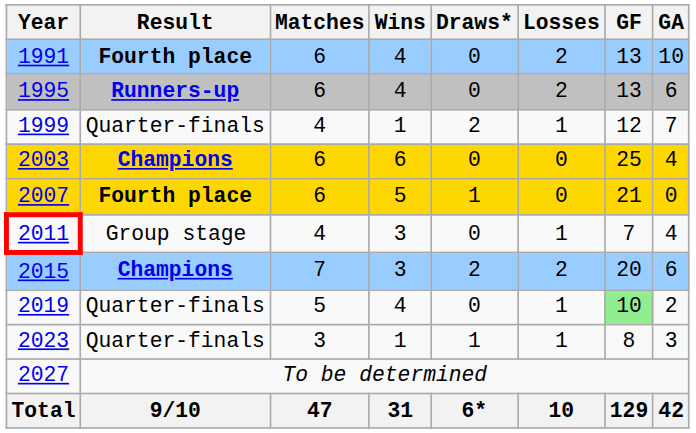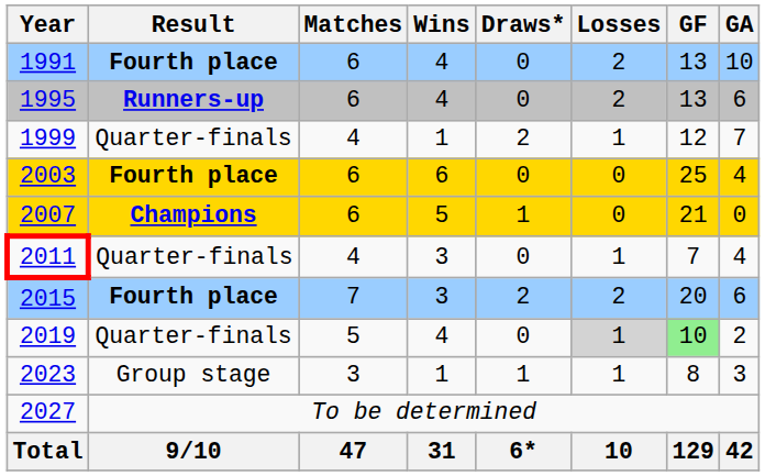2003 | Result: Champions -> Fourth place
2007 | Result: Fourth place -> Champions
2011 | Result: Group stage -> Quarter-finals
2015 | Result: Champions -> Fourth place
2019 | Losses: no background -> lightgrey background
2023 | Result: Quarter-finals -> Group stage
